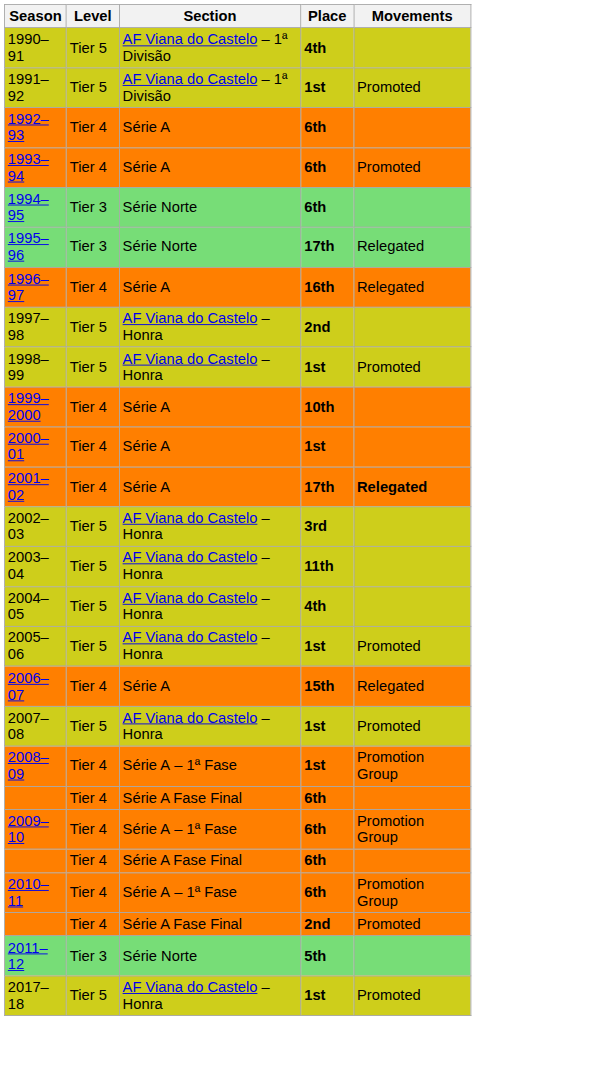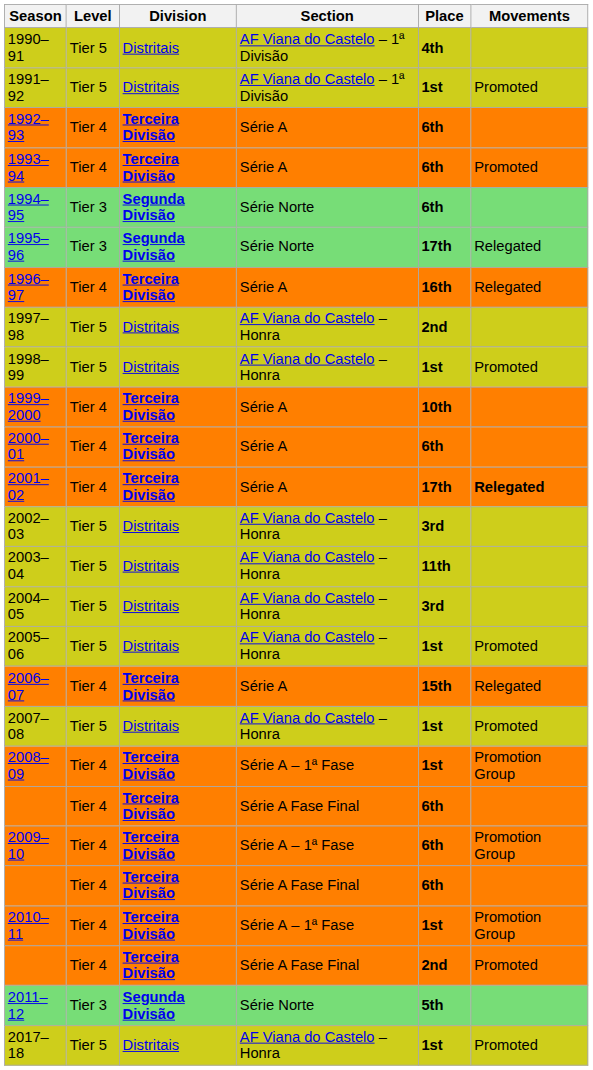+ column: Division | Distritais | Distritais | Terceira Divisão | Terceira Divisão | Segunda Divisão | Segunda Divisão | Terceira Divisão | Distritais | Distritais | Terceira Divisão | Terceira Divisão | Terceira Divisão | Distritais | Distritais | Distritais | Distritais | Terceira Divisão | Distritais | Terceira Divisão | Terceira Divisão | Terceira Divisão | Terceira Divisão | Terceira Divisão | Terceira Divisão | Segunda Divisão | Distritais
2000–01 | Place: 1st -> 6th
2004–05 | Place: 4th -> 3rd
2010–11 | Place: 6th -> 1st
